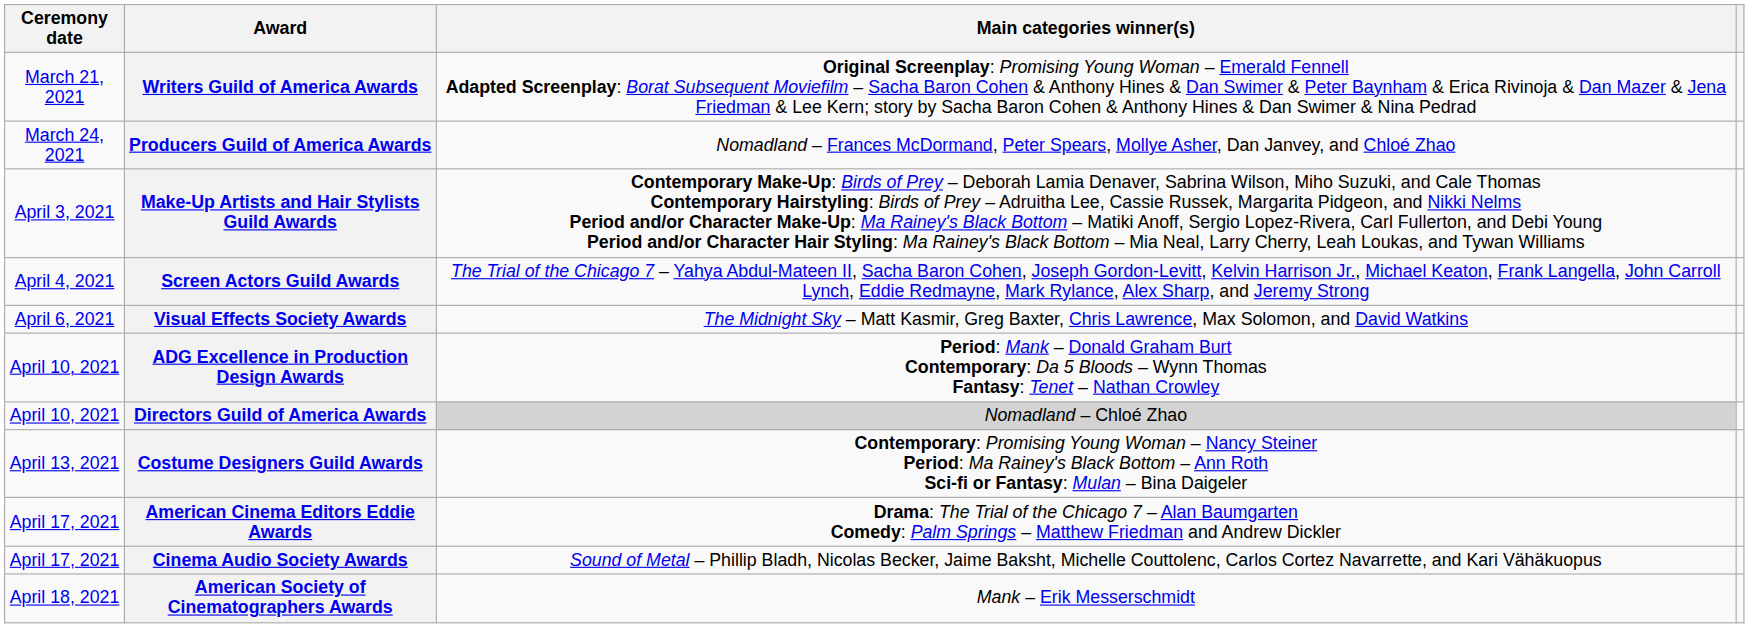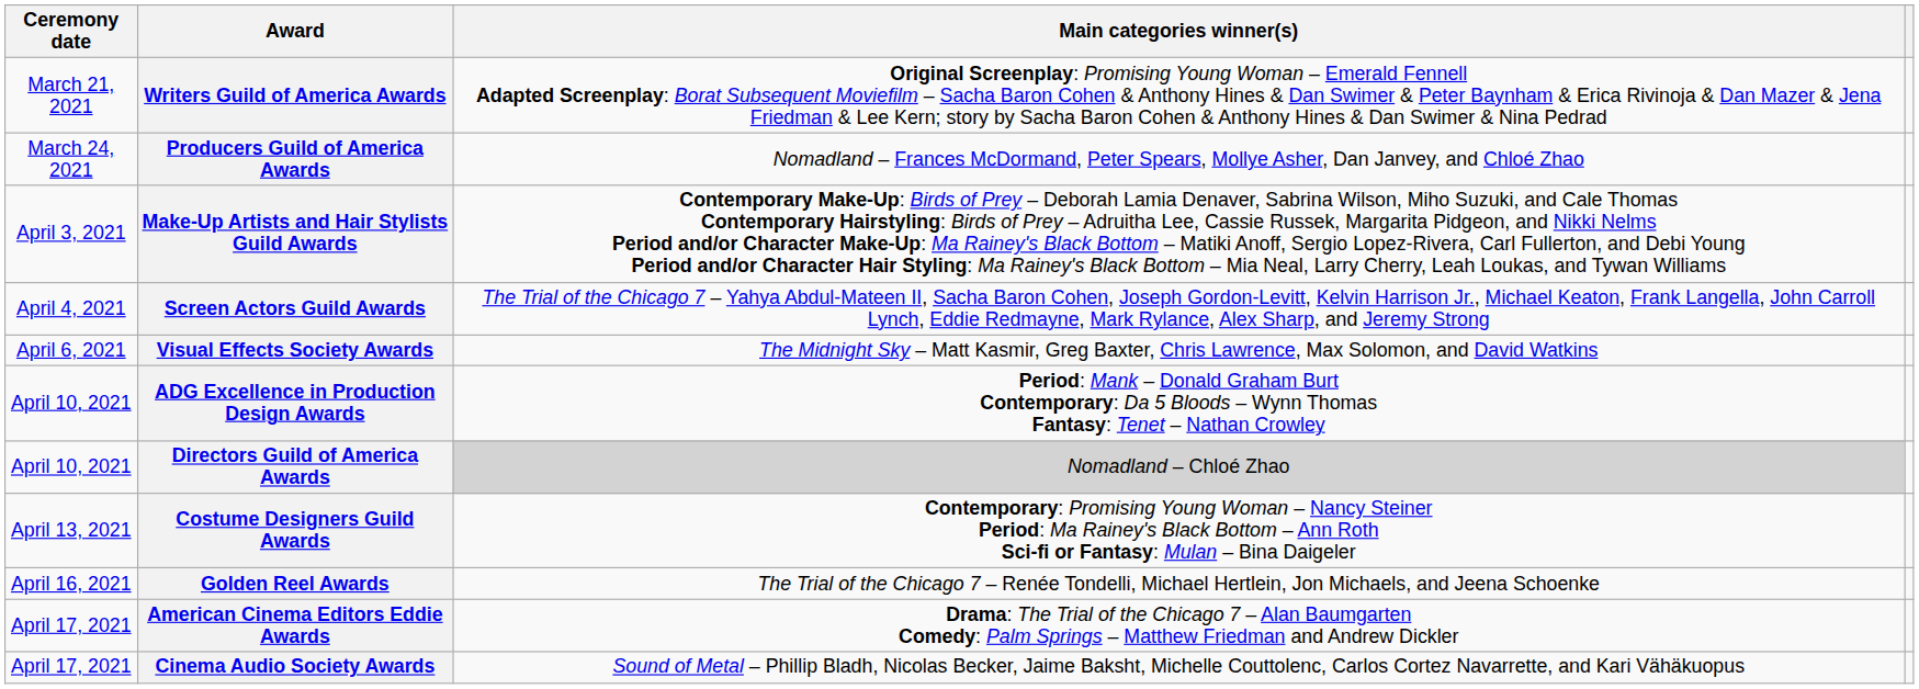+ row: April 16, 2021 | Golden Reel Awards | The Trial of the Chicago 7 – Renée Tondelli, Michael Hertlein, Jon Michaels, and Jeena Schoenke
- row: April 18, 2021 | American Society of Cinematographers Awards | Mank – Erik Messerschmidt
